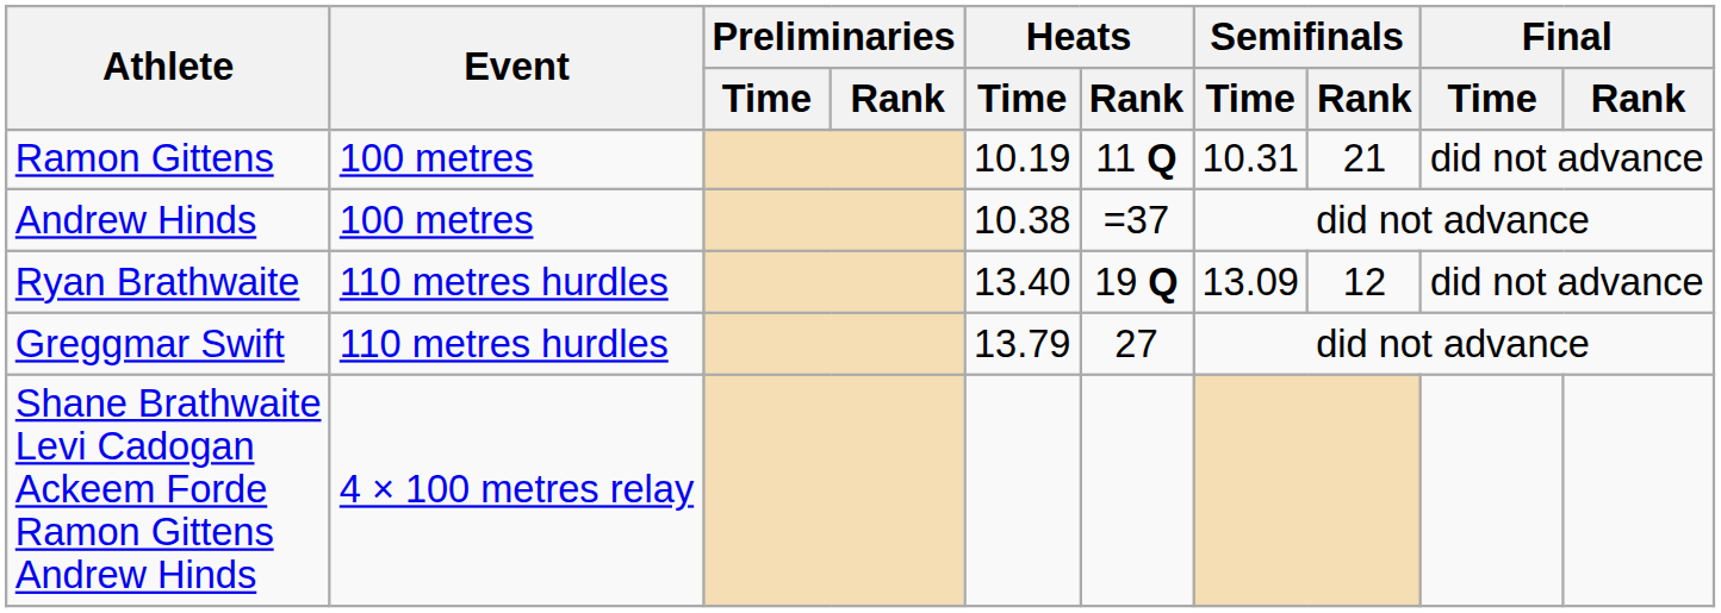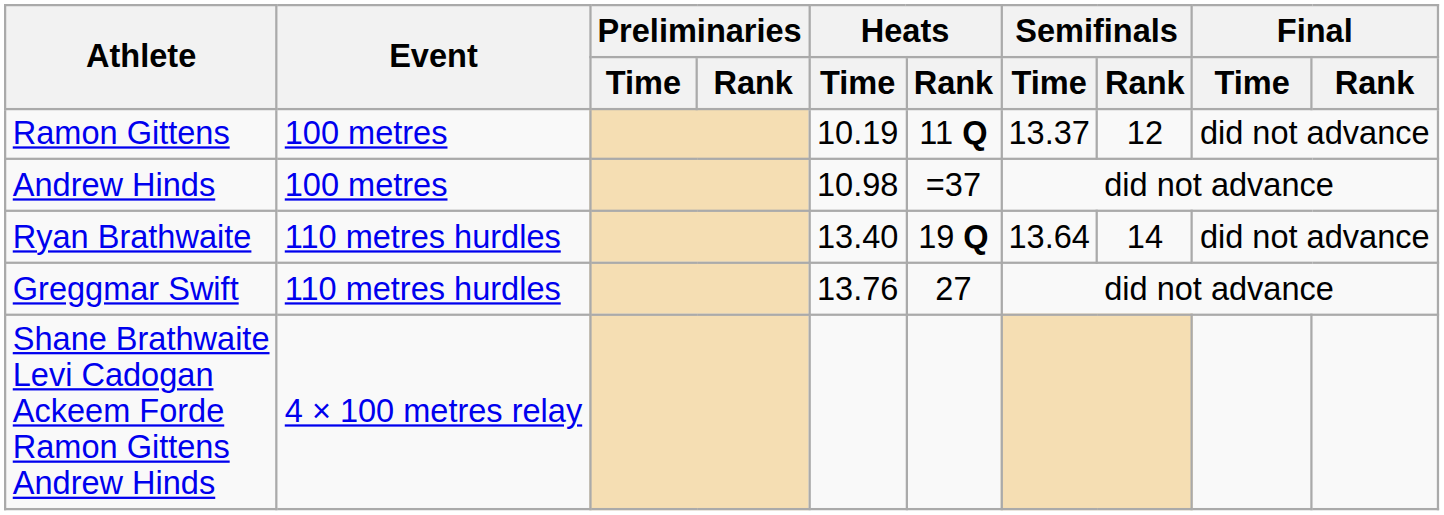Ramon Gittens | Semifinals / Time: 10.31 -> 13.37
Ramon Gittens | Semifinals / Rank: 21 -> 12
Andrew Hinds | Heats / Time: 10.38 -> 10.98
Ryan Brathwaite | Semifinals / Time: 13.09 -> 13.64
Ryan Brathwaite | Semifinals / Rank: 12 -> 14
Greggmar Swift | Heats / Time: 13.79 -> 13.76
